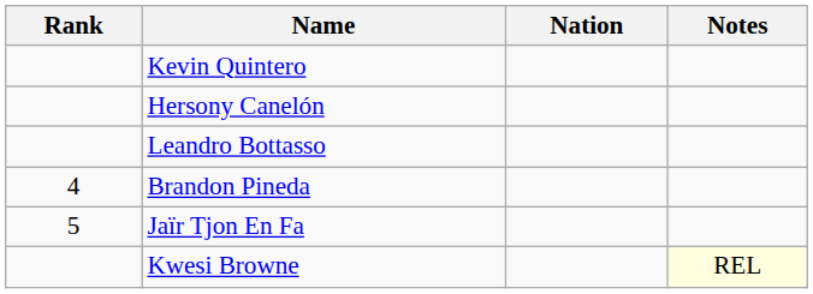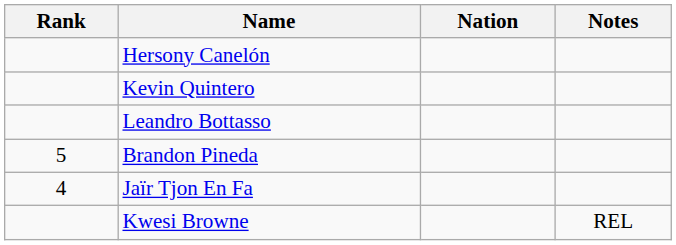rows swapped: Kevin Quintero <-> Hersony Canelón
Brandon Pineda | Rank: 4 -> 5
Jaïr Tjon En Fa | Rank: 5 -> 4
Kwesi Browne | Notes: lightyellow background -> no background
